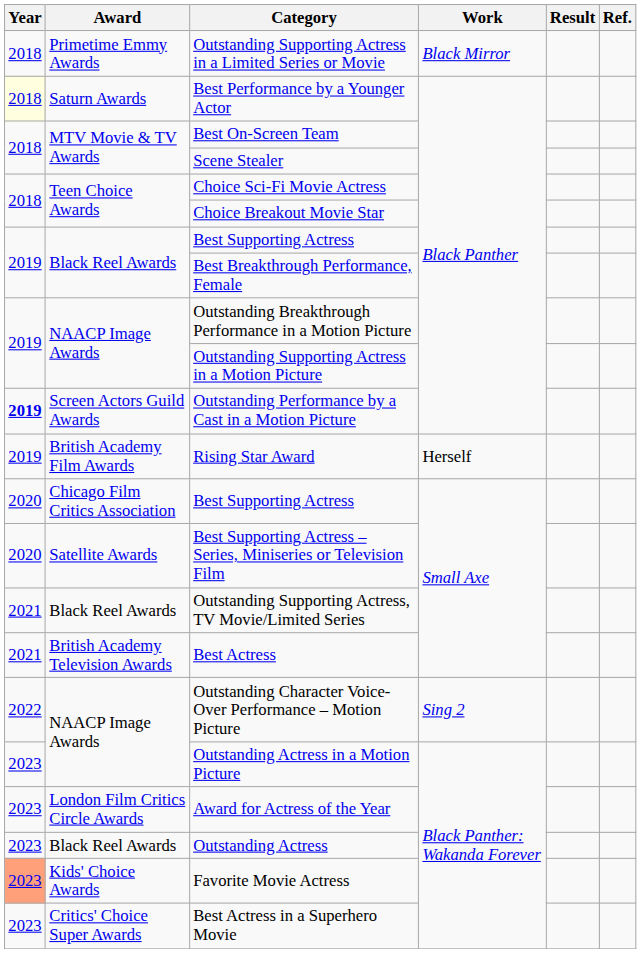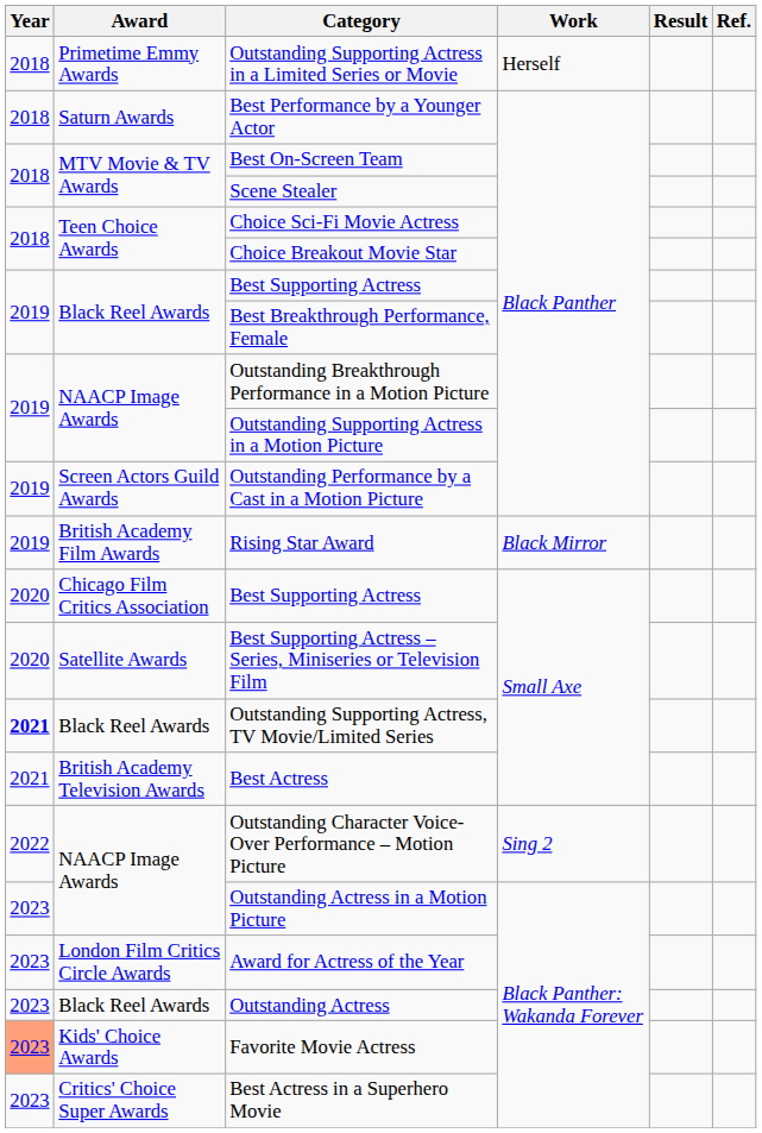Outstanding Supporting Actress in a Limited Series or Movie | Work: Black Mirror -> Herself
Best Performance by a Younger Actor | Year: lightyellow background -> no background
Outstanding Performance by a Cast in a Motion Picture | Year: bold -> normal
Rising Star Award | Work: Herself -> Black Mirror
Outstanding Supporting Actress, TV Movie/Limited Series | Year: normal -> bold
